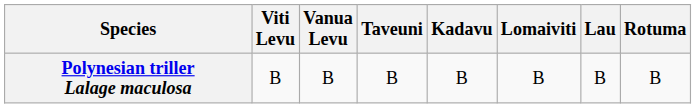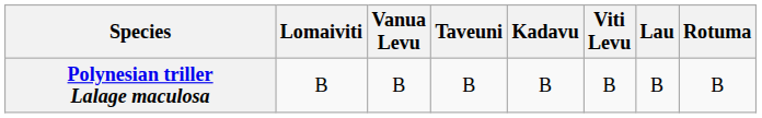columns swapped: Viti Levu <-> Lomaiviti
